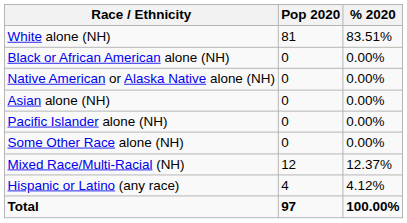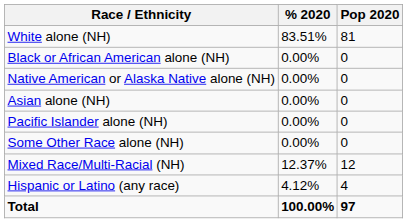columns swapped: Pop 2020 <-> % 2020
